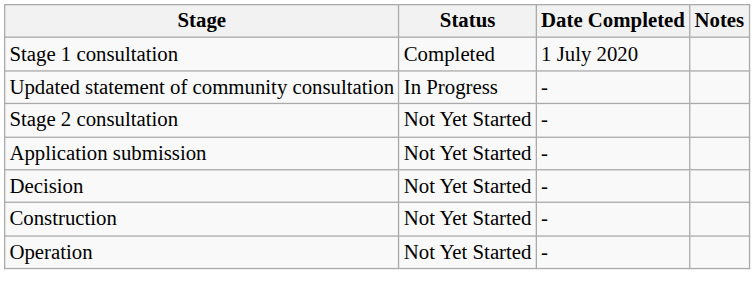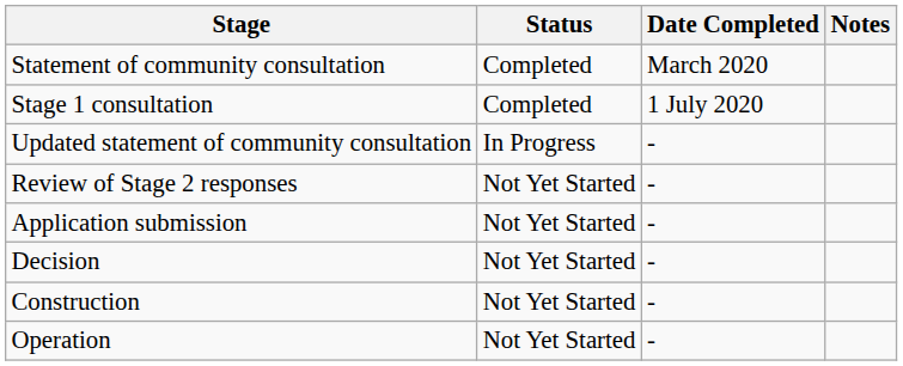+ row: Statement of community consultation | Completed | March 2020
- row: Stage 2 consultation | Not Yet Started | -
+ row: Review of Stage 2 responses | Not Yet Started | -
